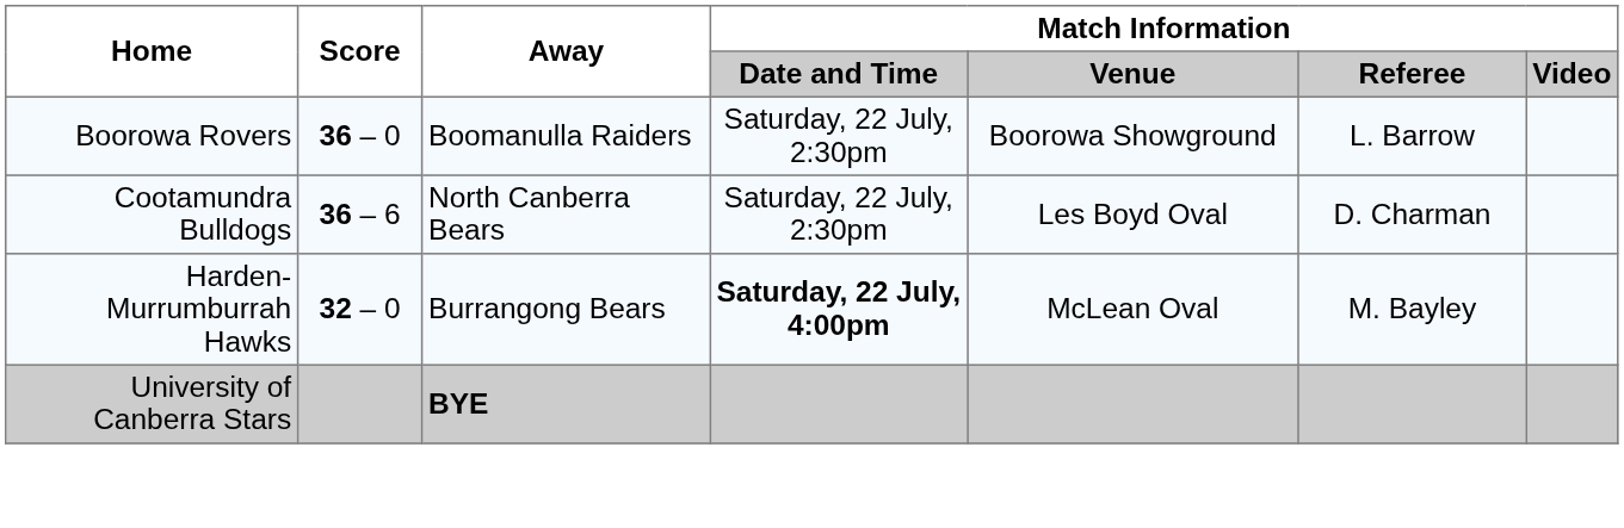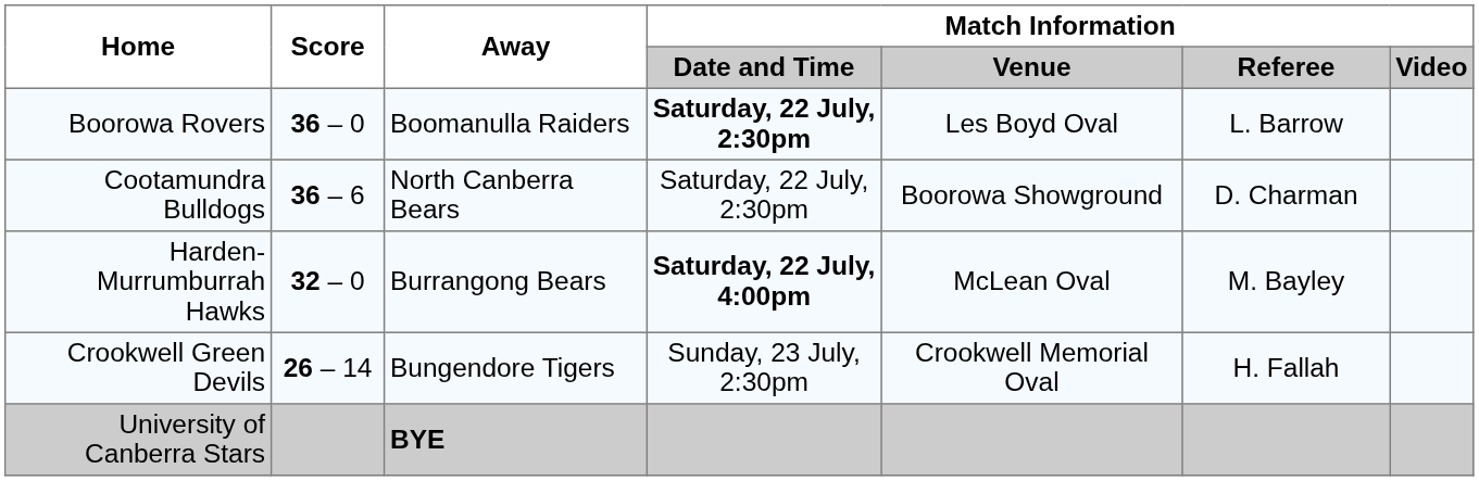Boorowa Rovers | Match Information / Date and Time: normal -> bold
Boorowa Rovers | Match Information / Venue: Boorowa Showground -> Les Boyd Oval
Cootamundra Bulldogs | Match Information / Venue: Les Boyd Oval -> Boorowa Showground
+ row: Crookwell Green Devils | 26 – 14 | Bungendore Tigers | Sunday, 23 July, 2:30pm | Crookwell Memorial Oval | H. Fallah
